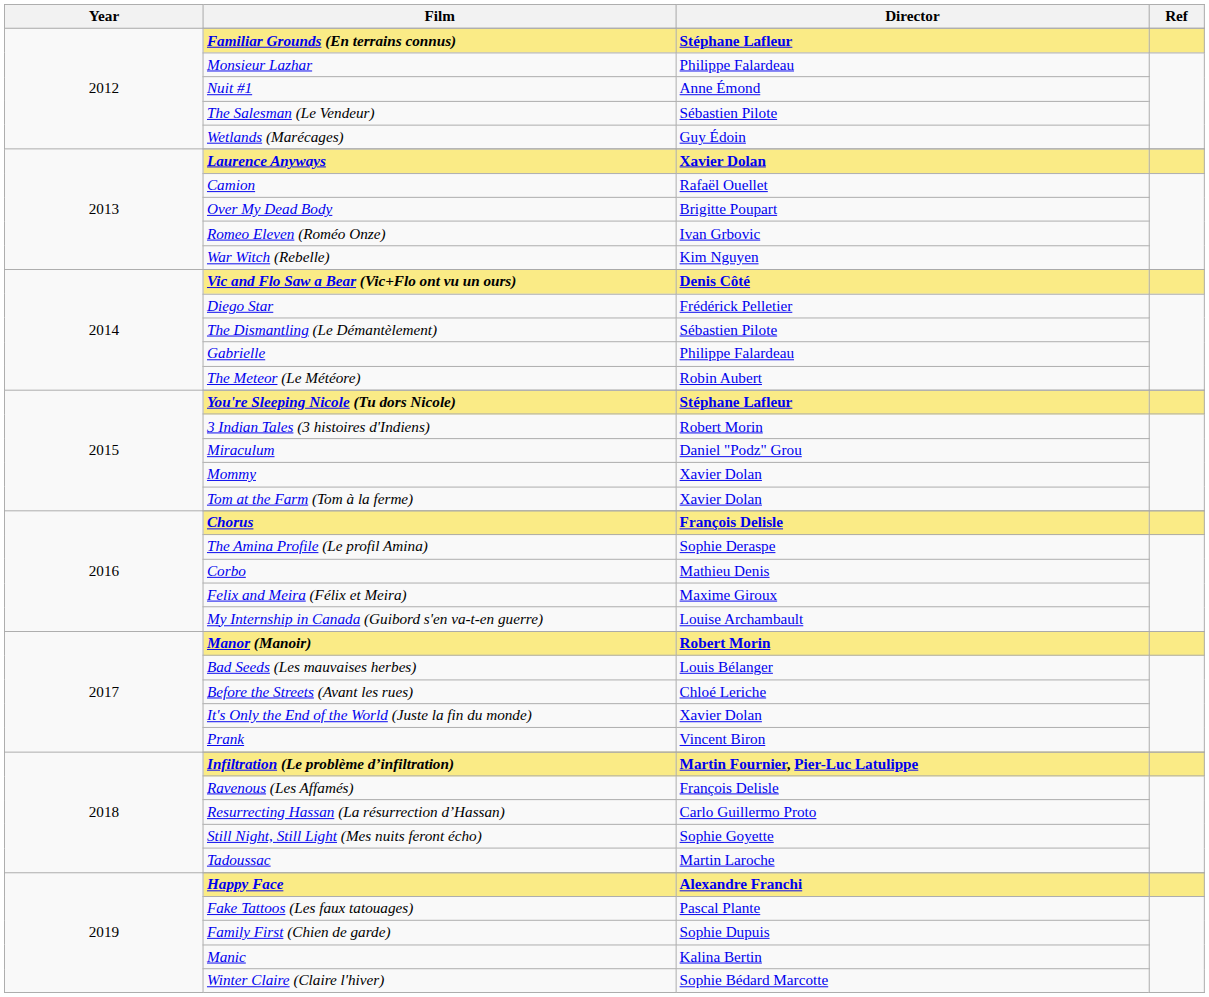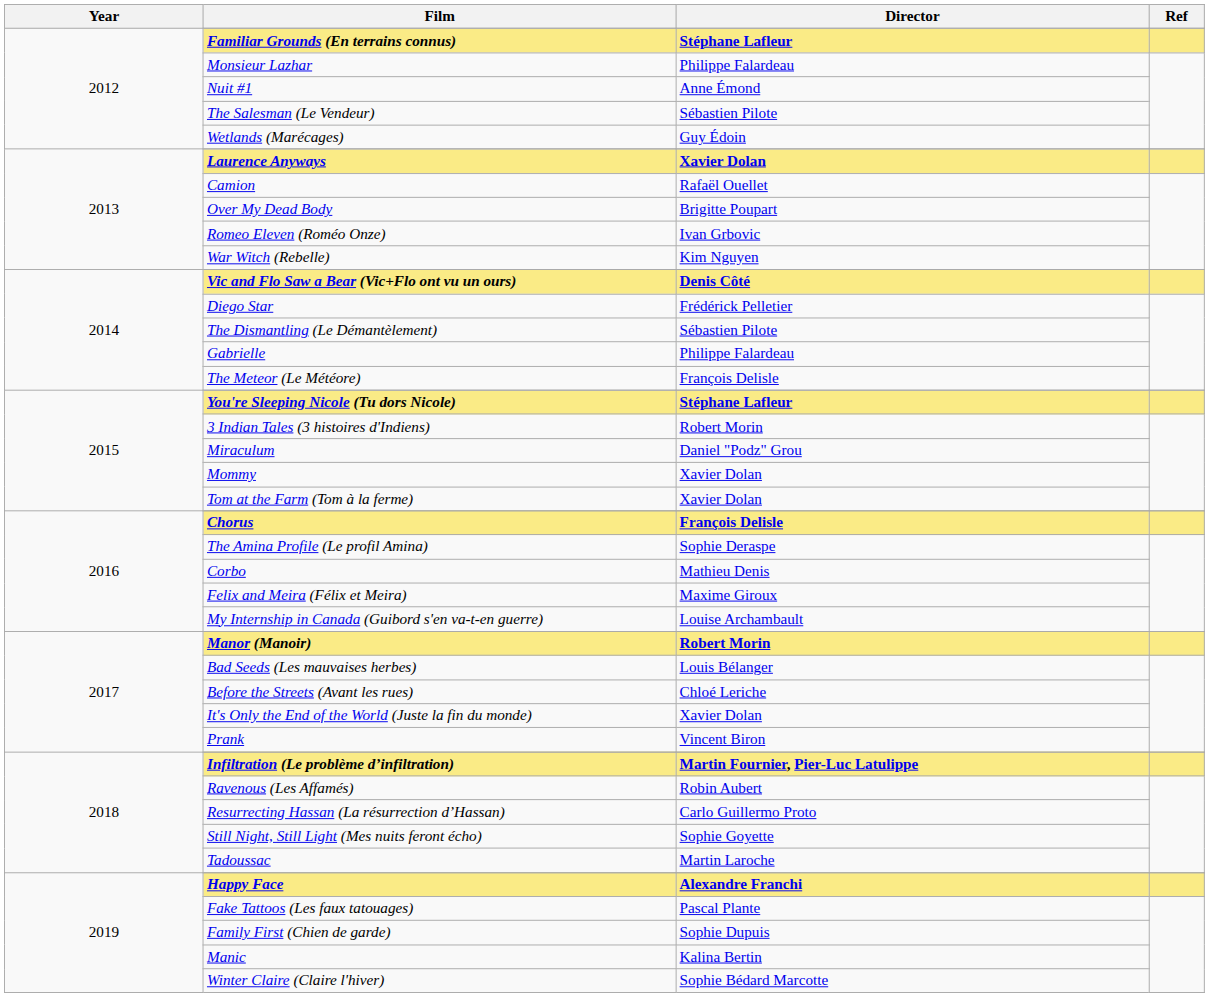The Meteor (Le Météore) | Director: Robin Aubert -> François Delisle
Ravenous (Les Affamés) | Director: François Delisle -> Robin Aubert
